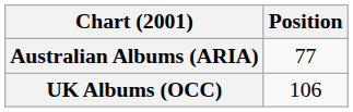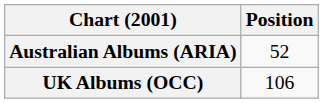Australian Albums (ARIA) | Position: 77 -> 52
